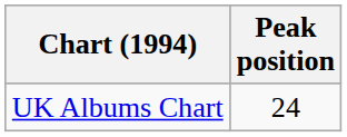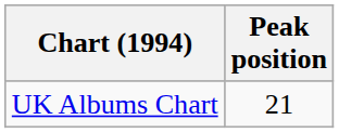UK Albums Chart | Peak position: 24 -> 21
